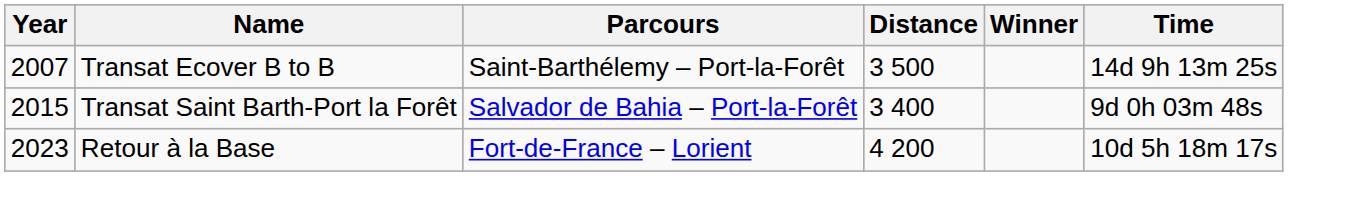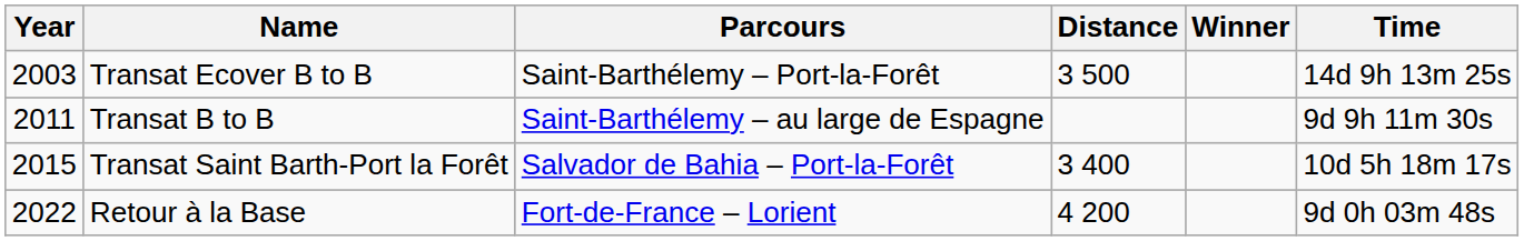Transat Ecover B to B | Year: 2007 -> 2003
+ row: 2011 | Transat B to B | Saint-Barthélemy – au large de Espagne | 9d 9h 11m 30s
Transat Saint Barth-Port la Forêt | Time: 9d 0h 03m 48s -> 10d 5h 18m 17s
Retour à la Base | Year: 2023 -> 2022
Retour à la Base | Time: 10d 5h 18m 17s -> 9d 0h 03m 48s
